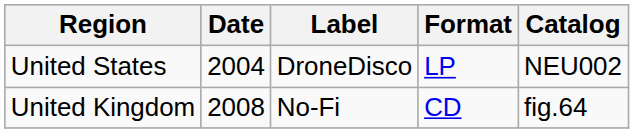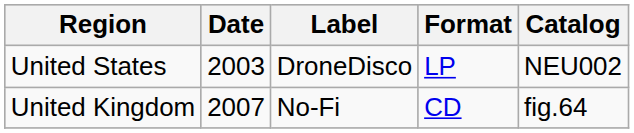United States | Date: 2004 -> 2003
United Kingdom | Date: 2008 -> 2007
